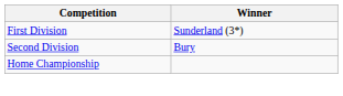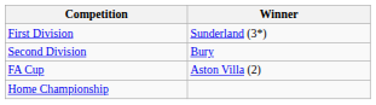+ row: FA Cup | Aston Villa (2)
